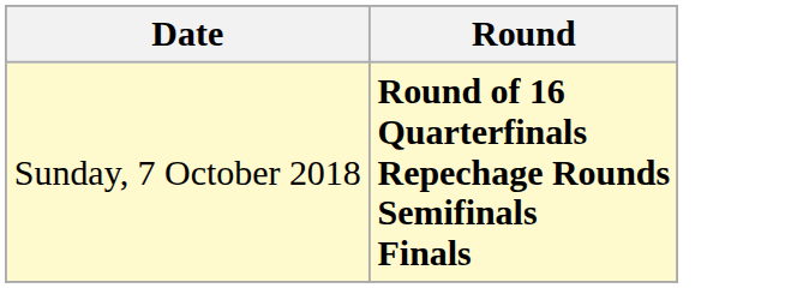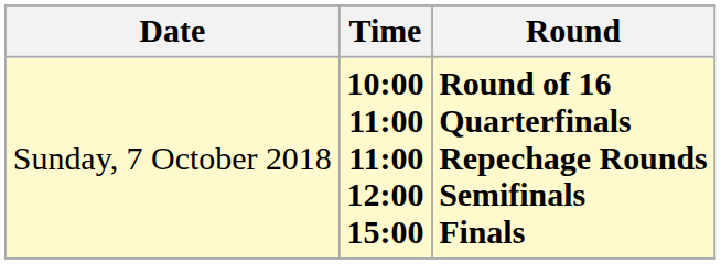+ column: Time | 10:00 11:00 11:00 12:00 15:00
